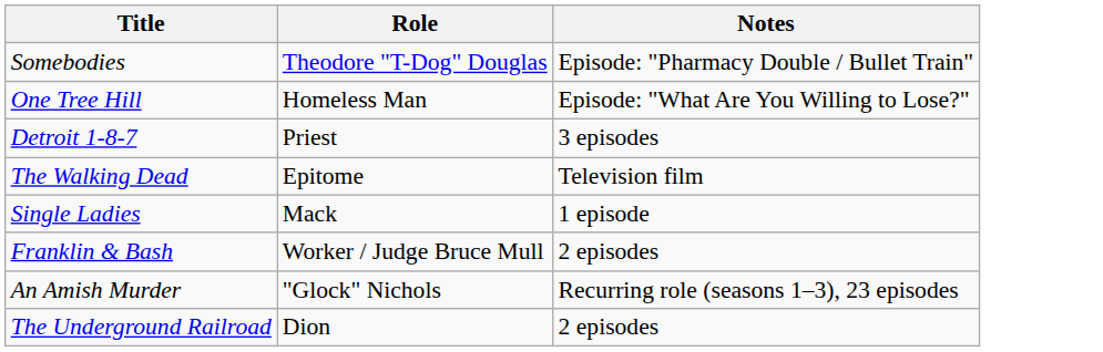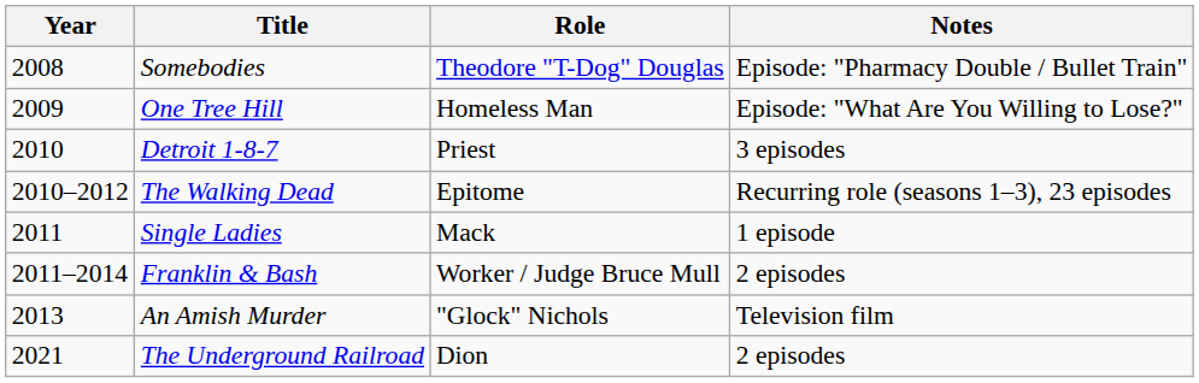+ column: Year | 2008 | 2009 | 2010 | 2010–2012 | 2011 | 2011–2014 | 2013 | 2021
The Walking Dead | Notes: Television film -> Recurring role (seasons 1–3), 23 episodes
An Amish Murder | Notes: Recurring role (seasons 1–3), 23 episodes -> Television film
